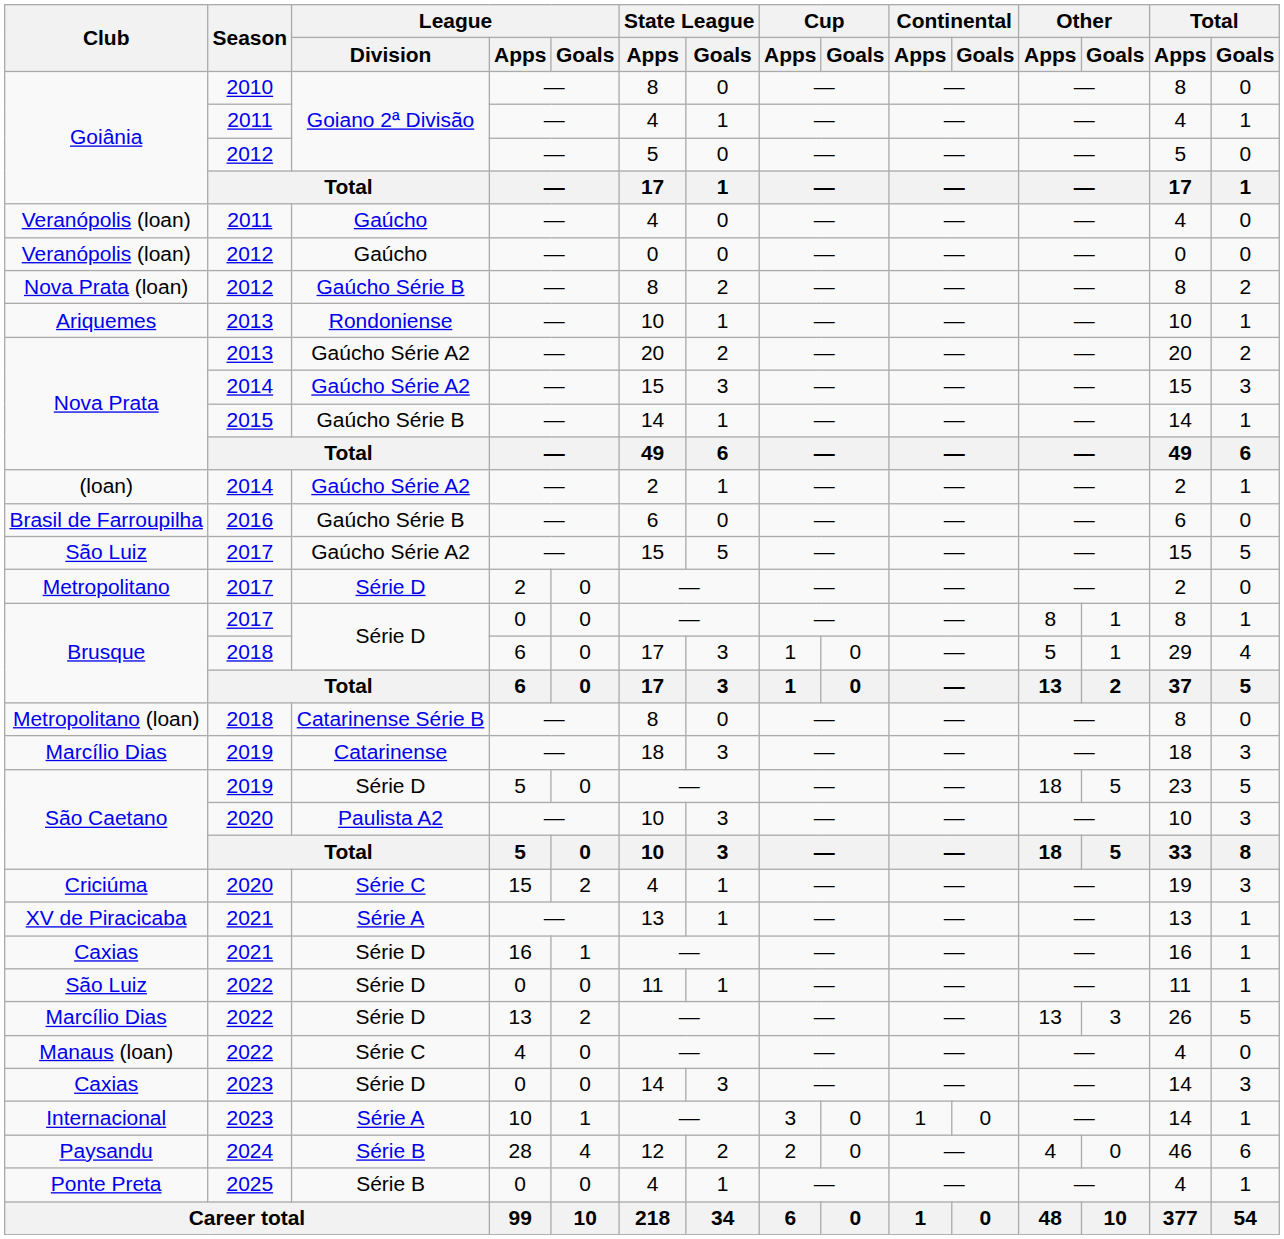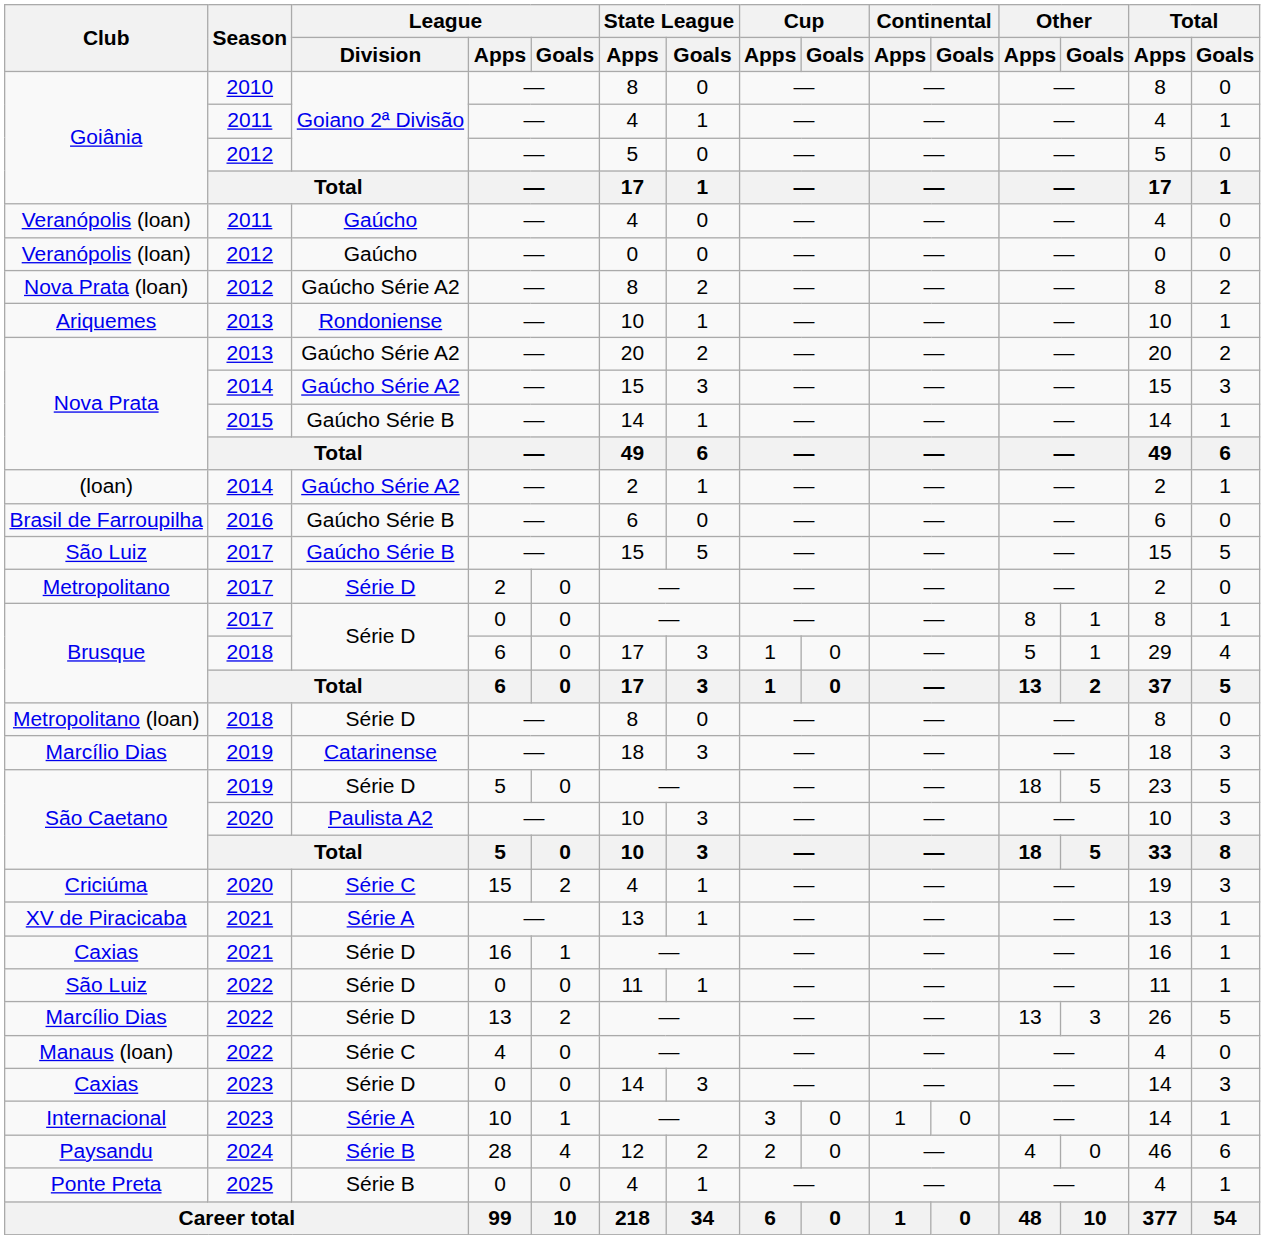Nova Prata (loan) | League / Division: Gaúcho Série B -> Gaúcho Série A2
São Luiz / 2017 | League / Division: Gaúcho Série A2 -> Gaúcho Série B
Metropolitano (loan) | League / Division: Catarinense Série B -> Série D
